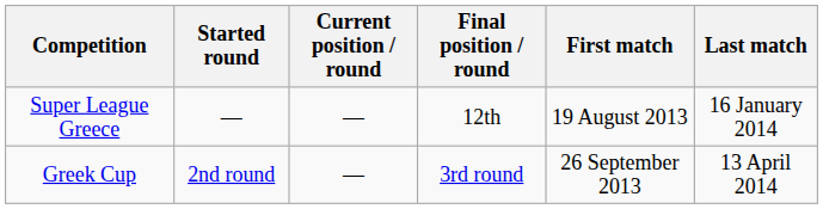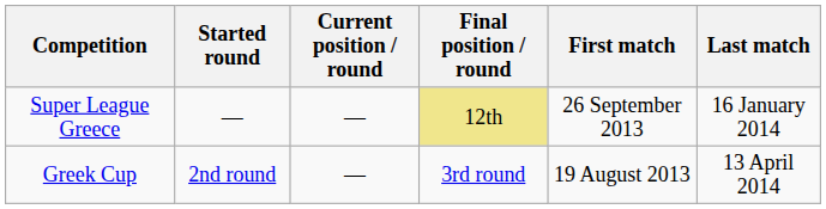Super League Greece | Final position / round: no background -> khaki background
Super League Greece | First match: 19 August 2013 -> 26 September 2013
Greek Cup | First match: 26 September 2013 -> 19 August 2013
